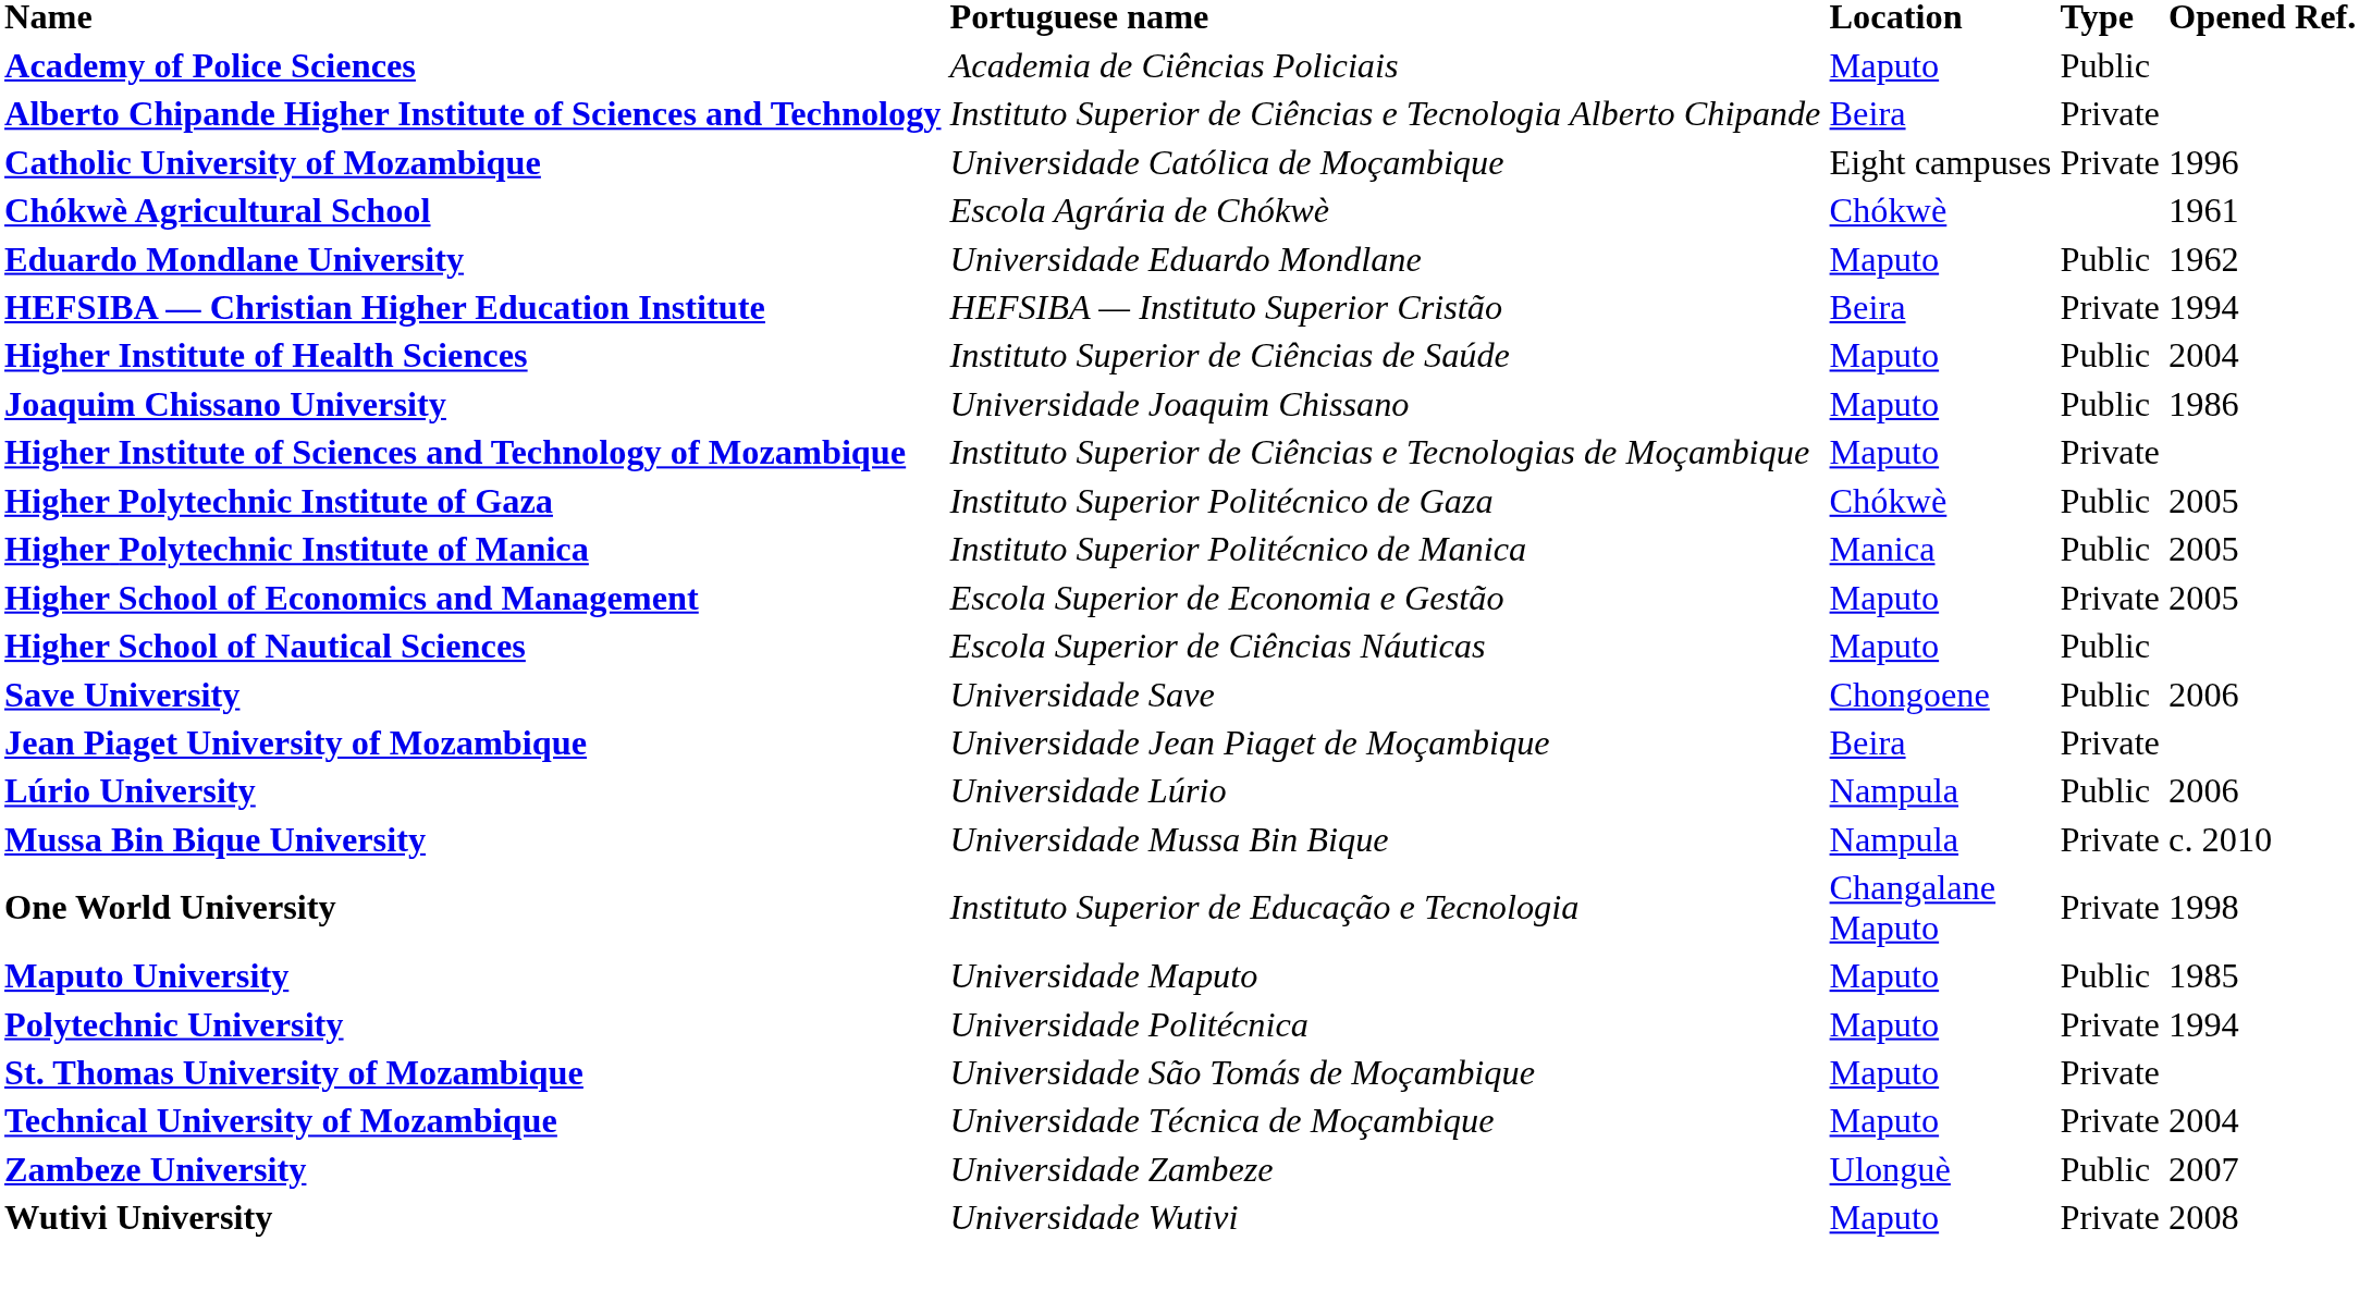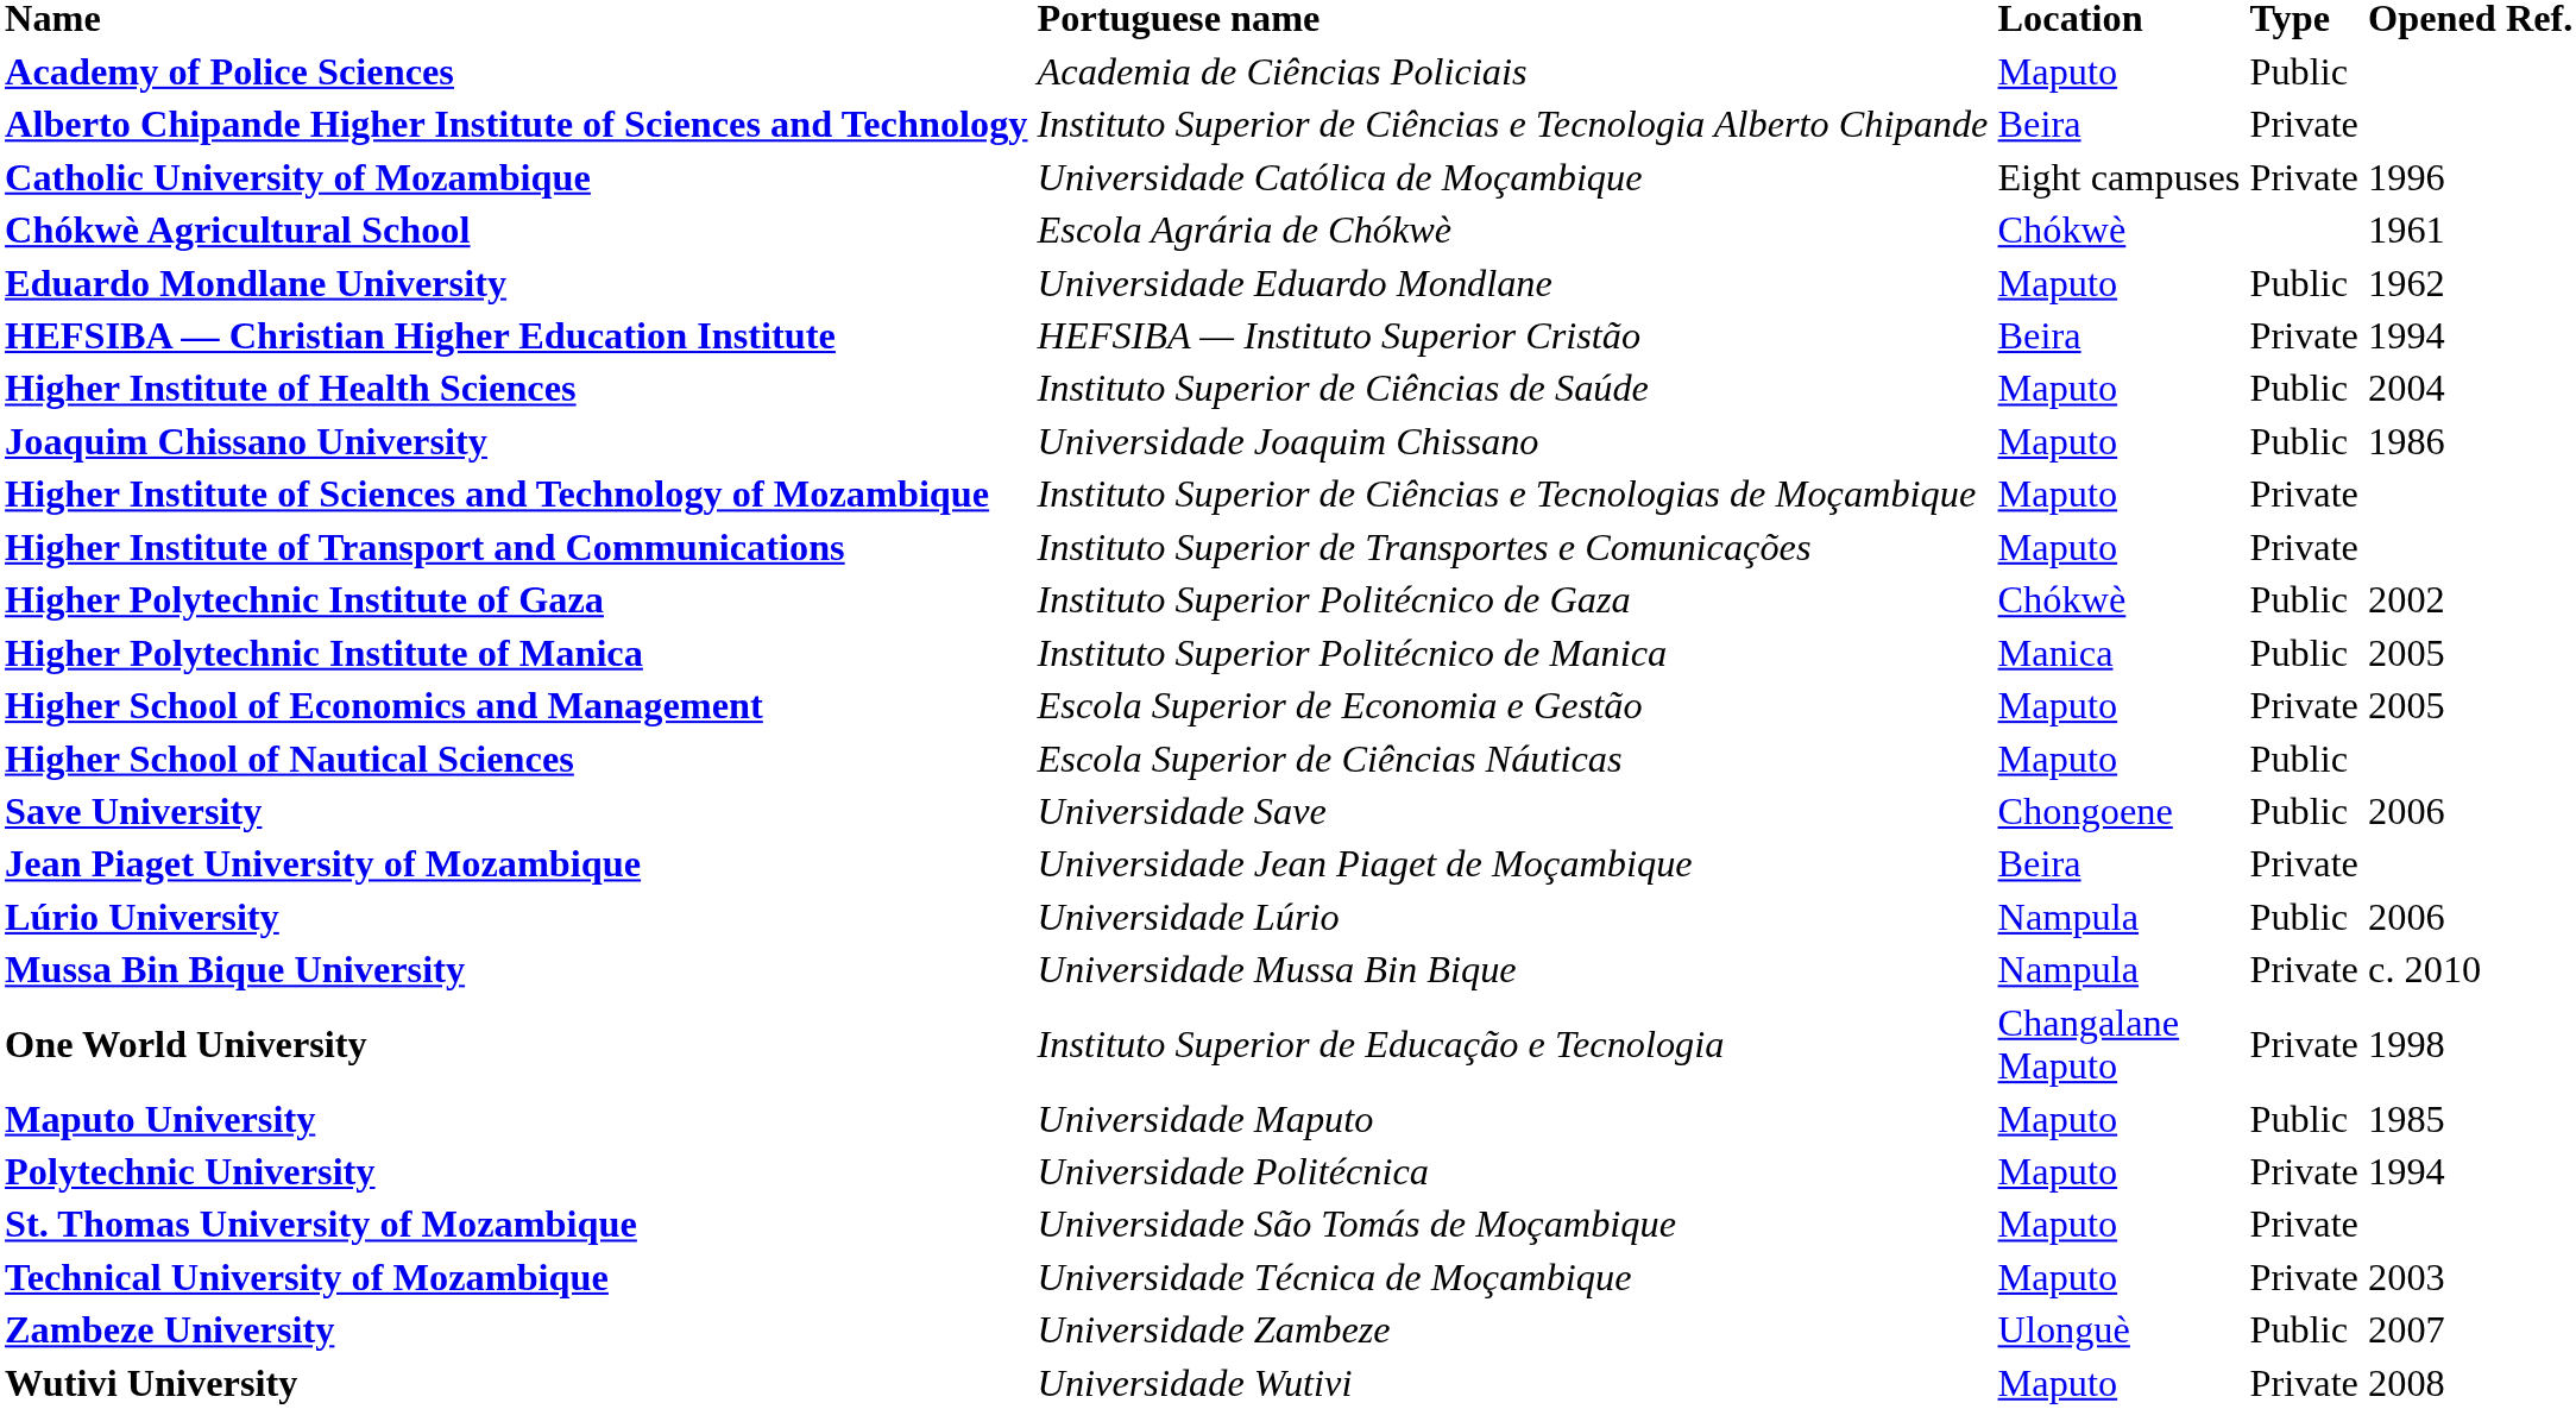+ row: Higher Institute of Transport and Communications | Instituto Superior de Transportes e Comunicações | Maputo | Private
Higher Polytechnic Institute of Gaza | Opened: 2005 -> 2002
Technical University of Mozambique | Opened: 2004 -> 2003
